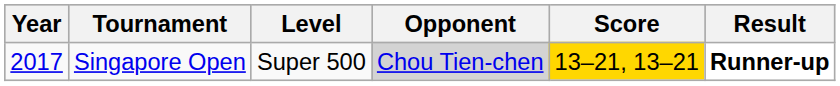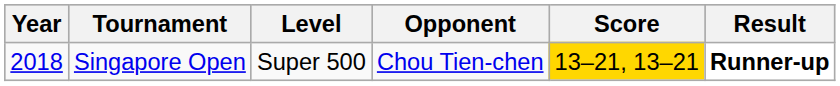Singapore Open | Year: 2017 -> 2018
Singapore Open | Opponent: lightgrey background -> no background
